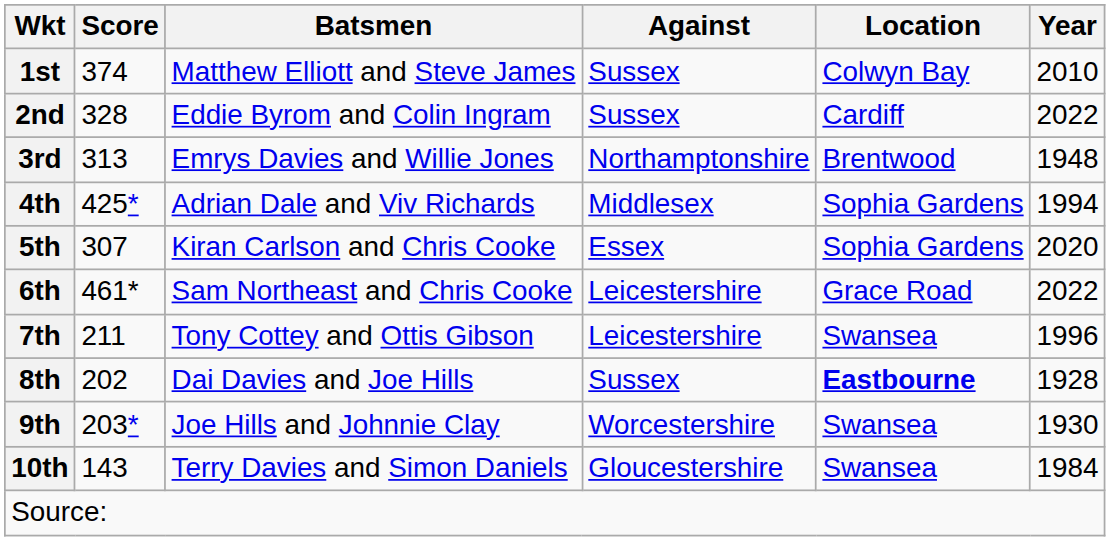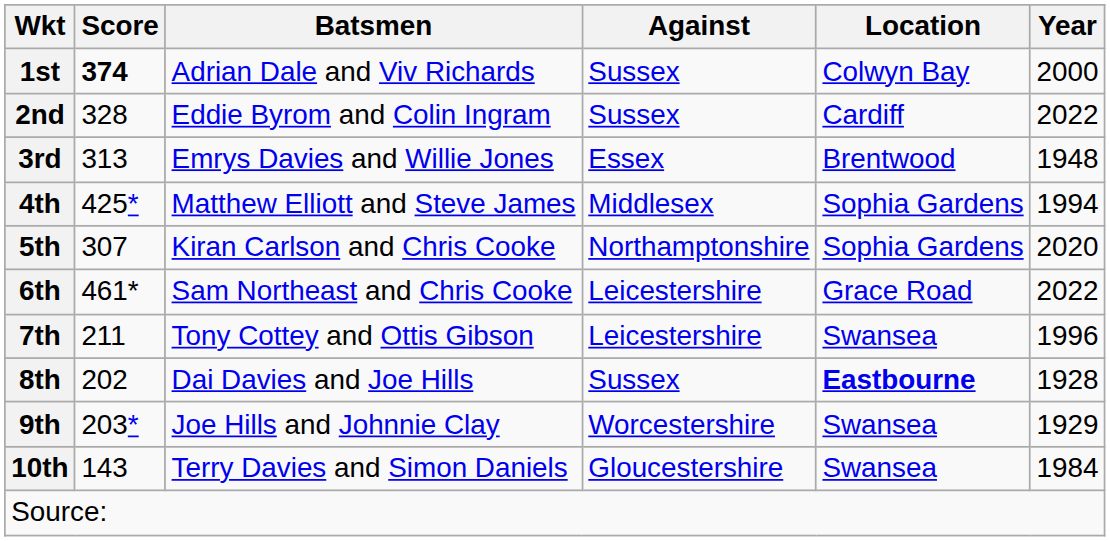1st | Score: normal -> bold
1st | Batsmen: Matthew Elliott and Steve James -> Adrian Dale and Viv Richards
1st | Year: 2010 -> 2000
3rd | Against: Northamptonshire -> Essex
4th | Batsmen: Adrian Dale and Viv Richards -> Matthew Elliott and Steve James
5th | Against: Essex -> Northamptonshire
9th | Year: 1930 -> 1929
